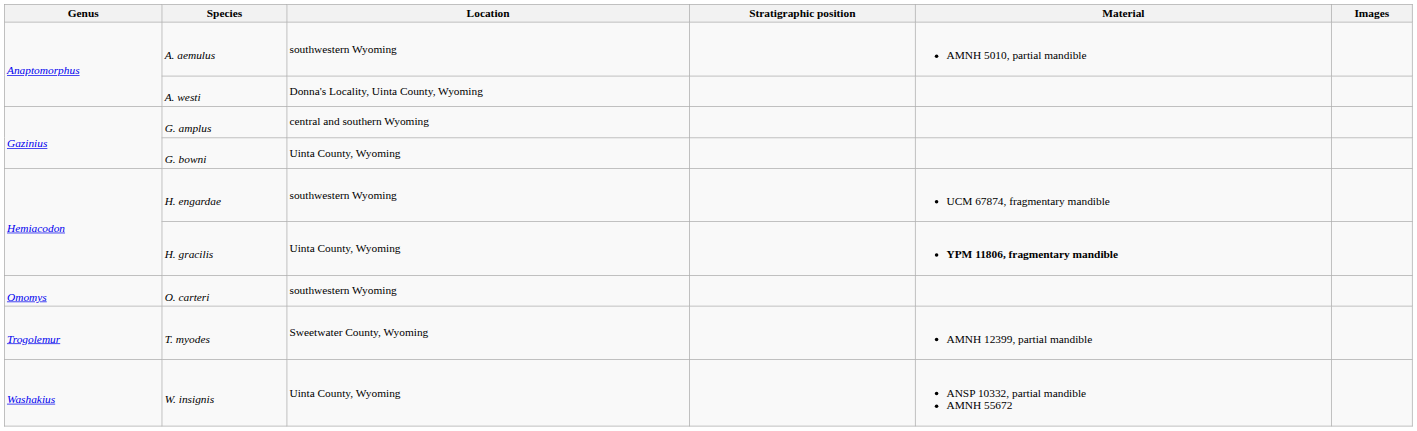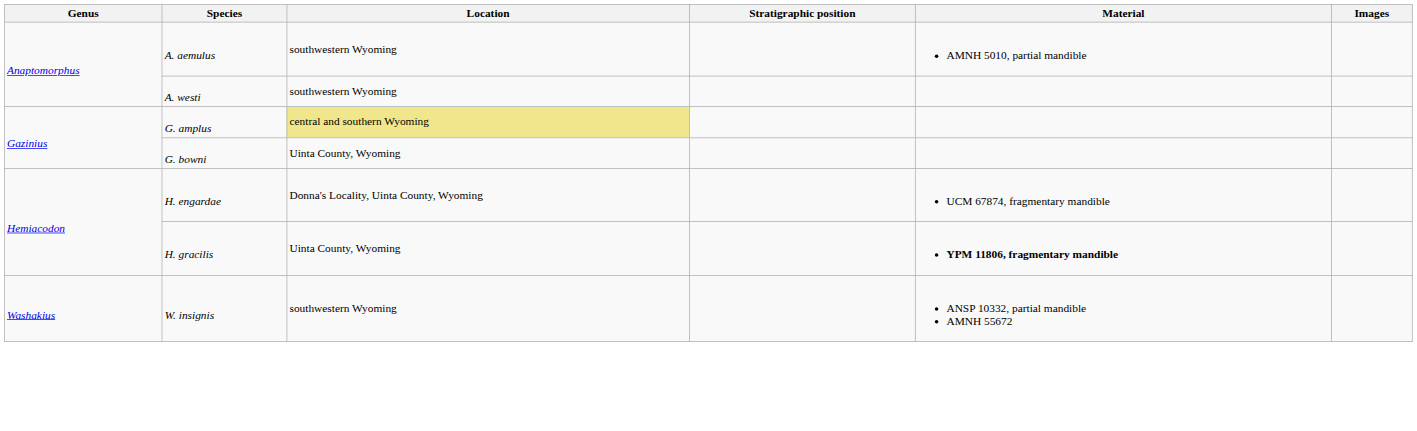A. westi | Location: Donna's Locality, Uinta County, Wyoming -> southwestern Wyoming
G. amplus | Location: no background -> khaki background
H. engardae | Location: southwestern Wyoming -> Donna's Locality, Uinta County, Wyoming
- row: Omomys | O. carteri | southwestern Wyoming
- row: Trogolemur | T. myodes | Sweetwater County, Wyoming | AMNH 12399, partial mandible
W. insignis | Location: Uinta County, Wyoming -> southwestern Wyoming
